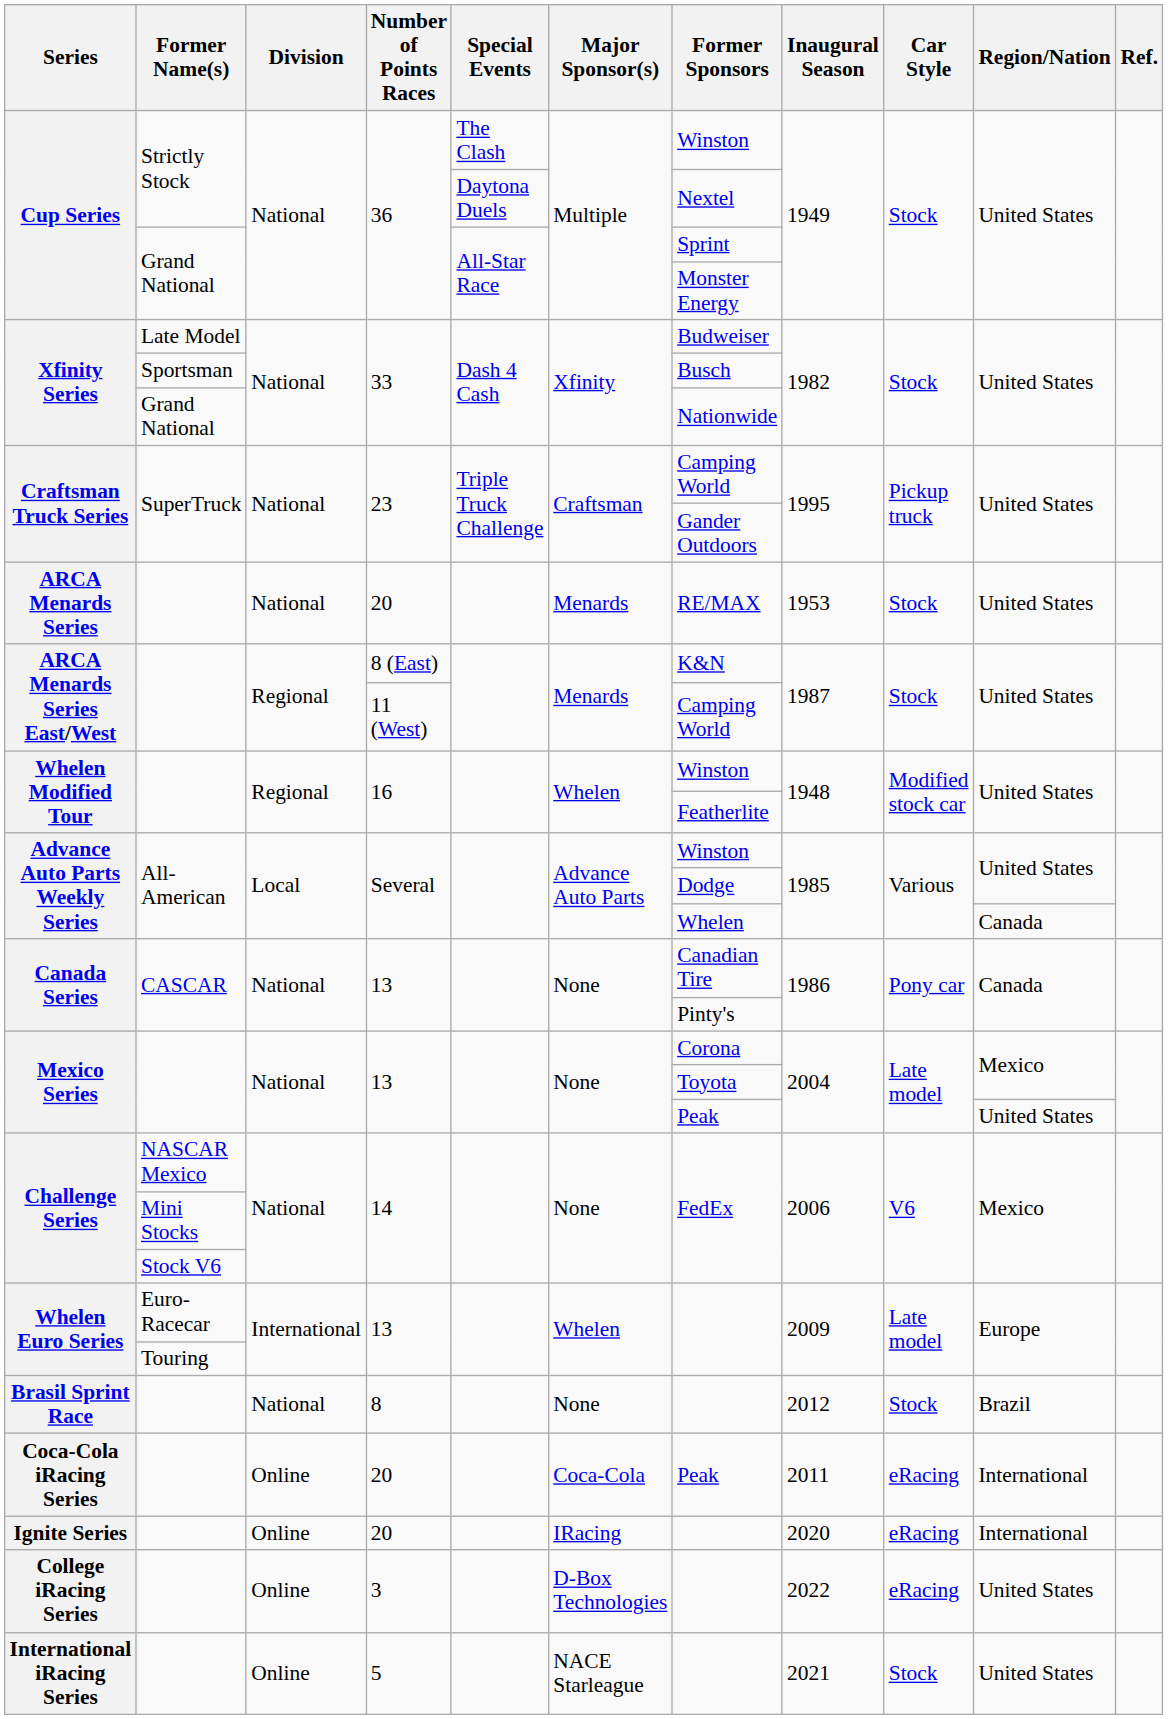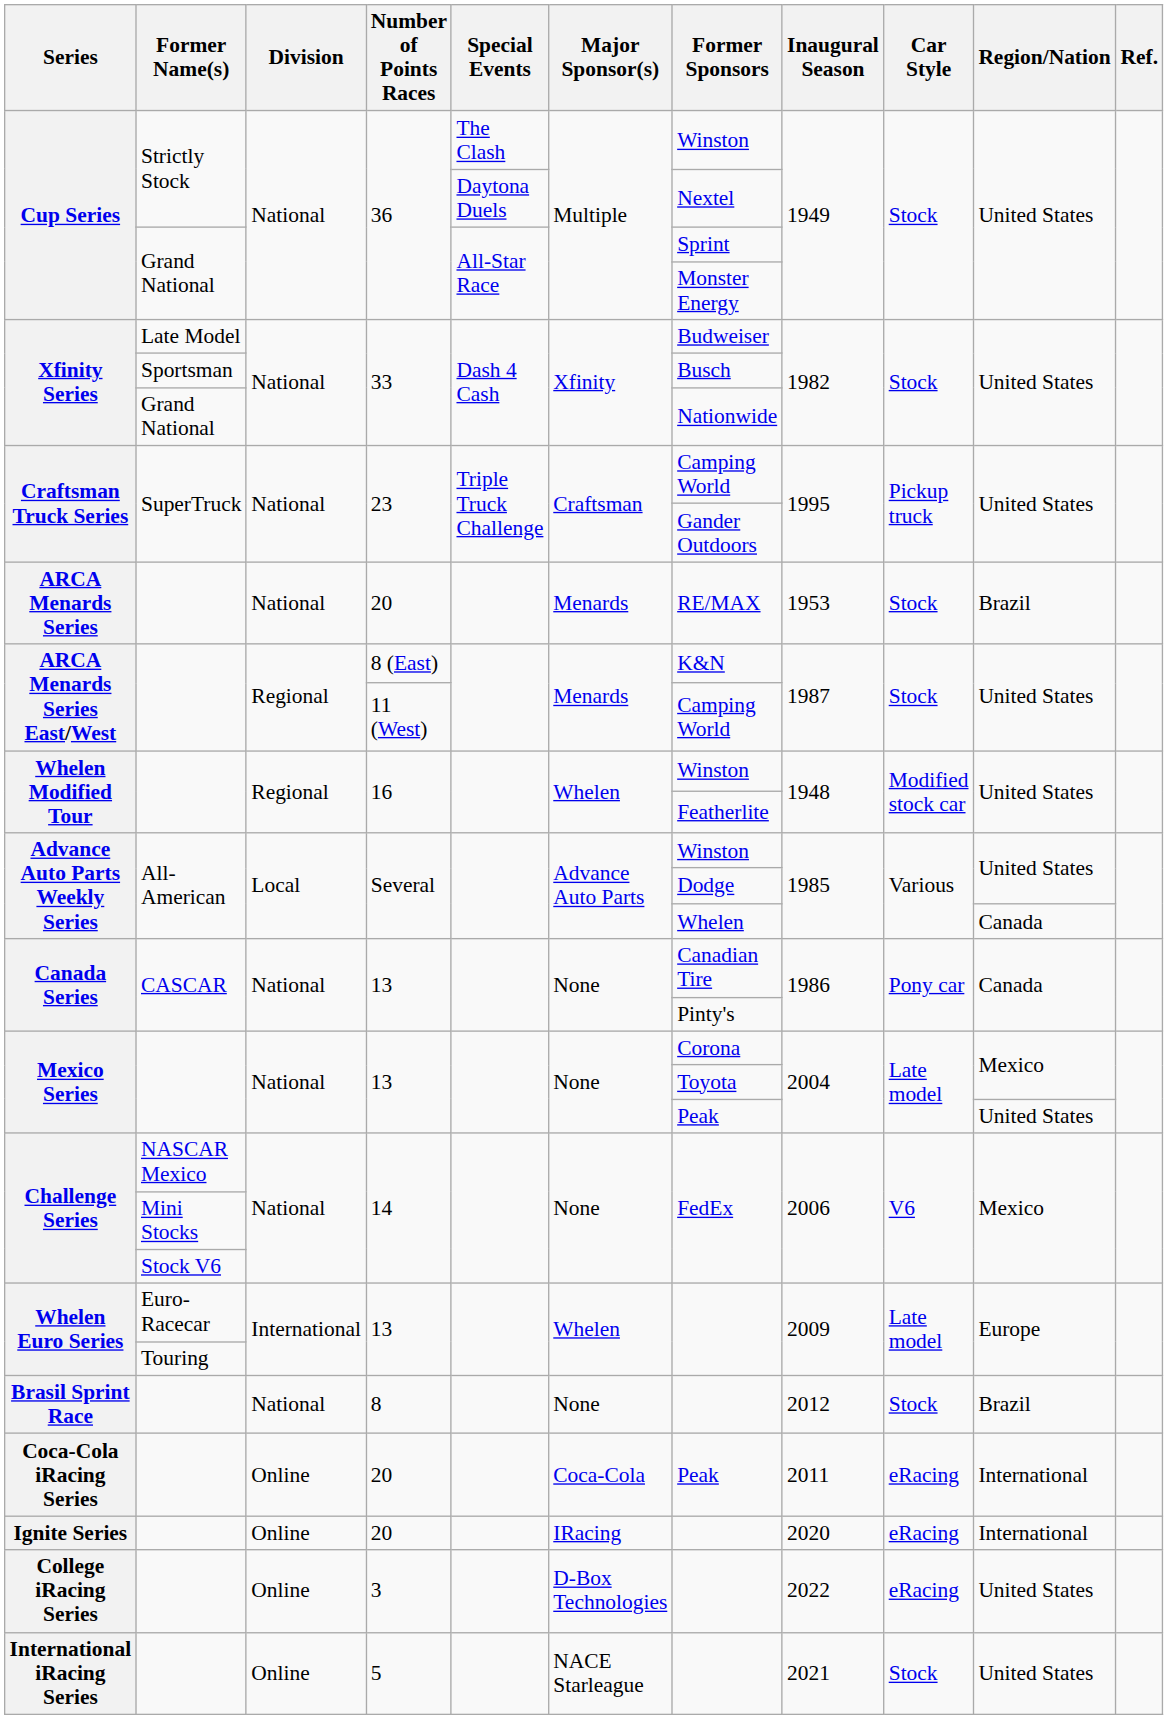ARCA Menards Series | Region/Nation: United States -> Brazil
